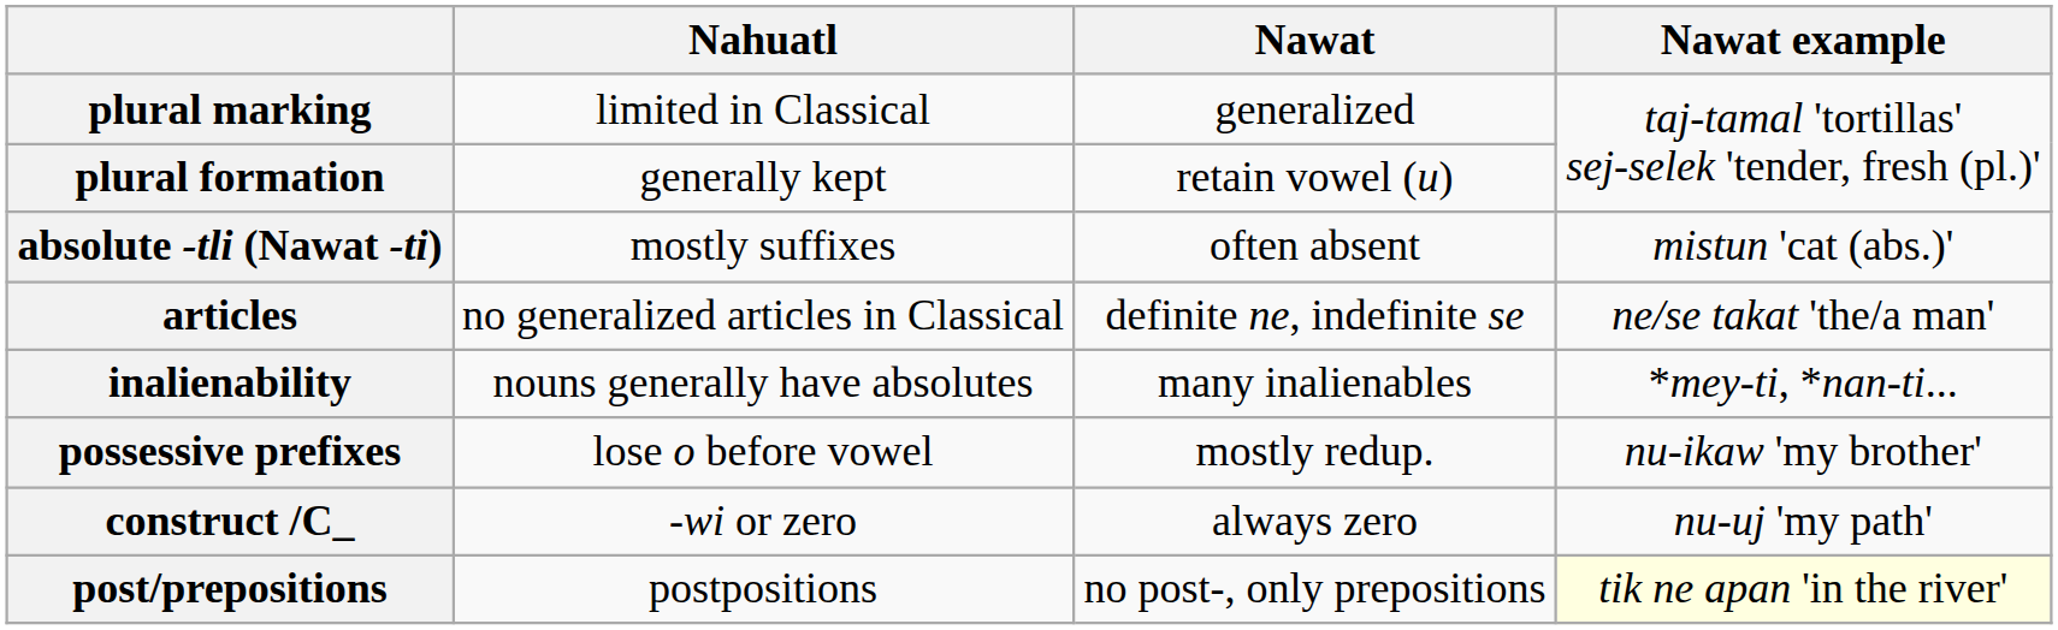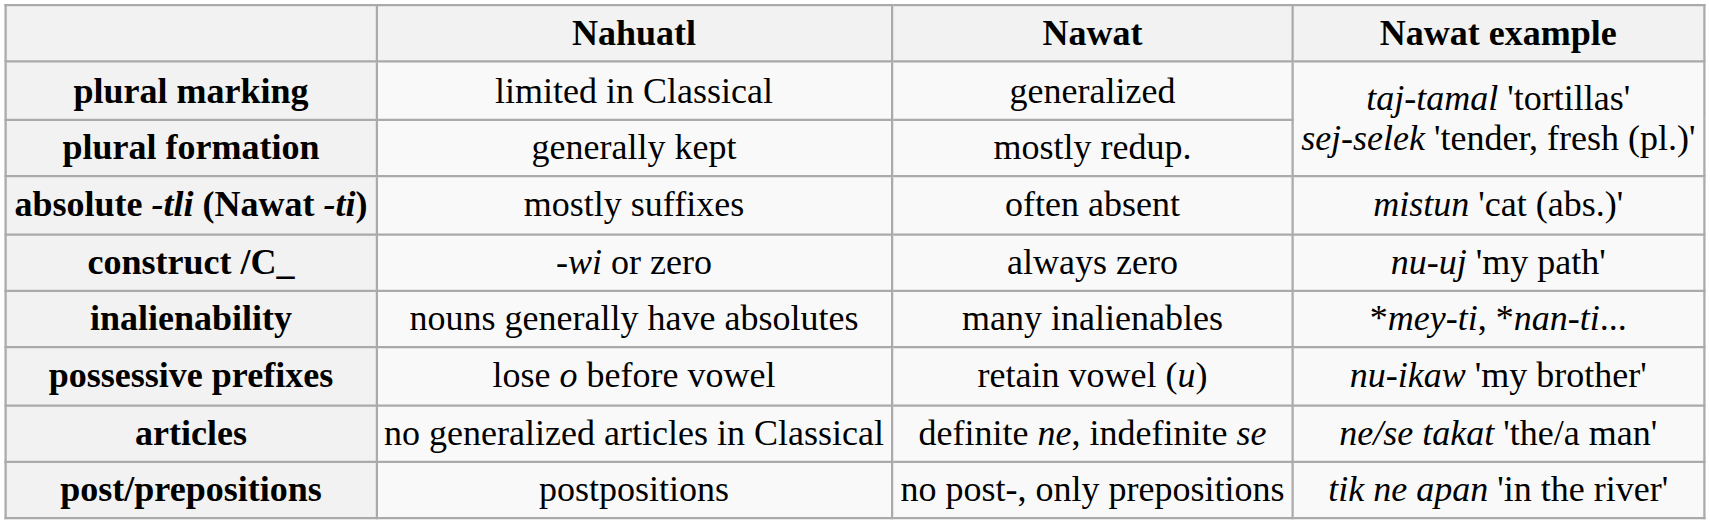plural formation | Nawat: retain vowel (u) -> mostly redup.
rows swapped: construct /C_ <-> articles
possessive prefixes | Nawat: mostly redup. -> retain vowel (u)
post/prepositions | Nawat example: lightyellow background -> no background
